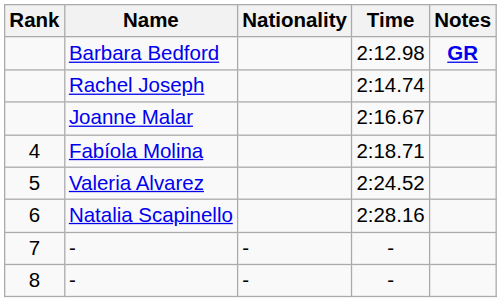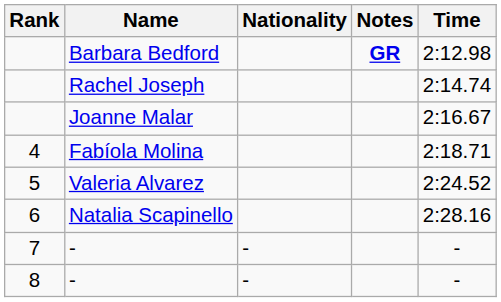columns swapped: Time <-> Notes
